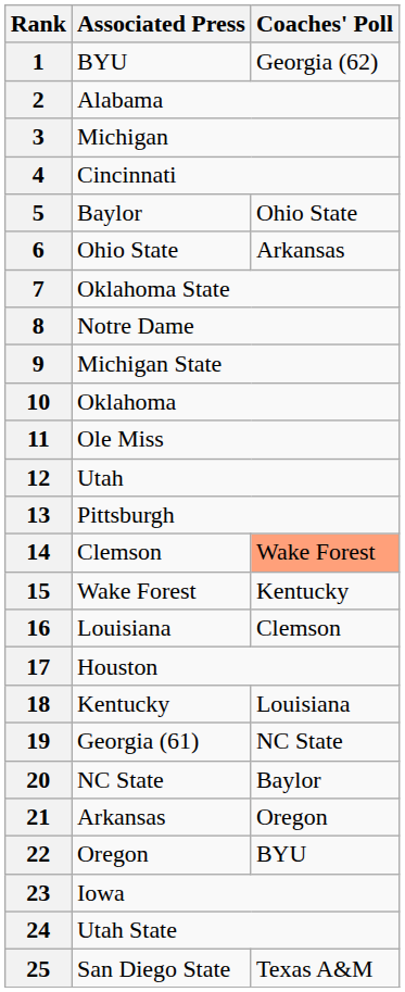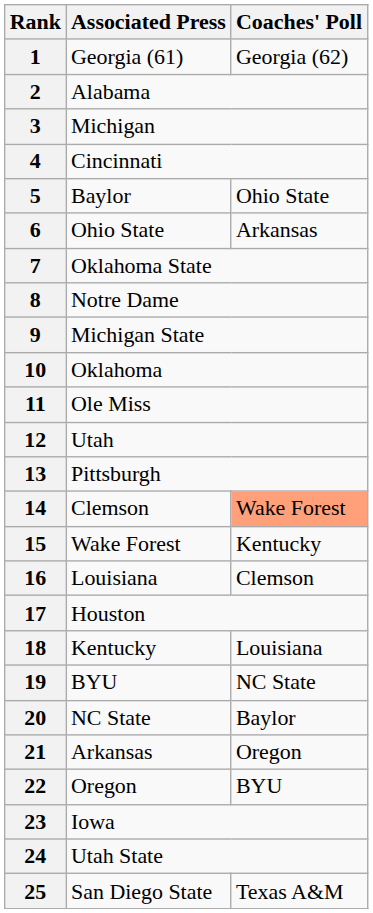1 | Associated Press: BYU -> Georgia (61)
19 | Associated Press: Georgia (61) -> BYU
